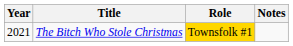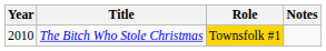The Bitch Who Stole Christmas | Year: 2021 -> 2010
